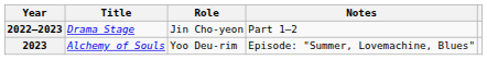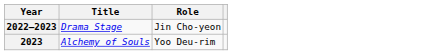- column: Notes | Part 1–2 | Episode: "Summer, Lovemachine, Blues"
